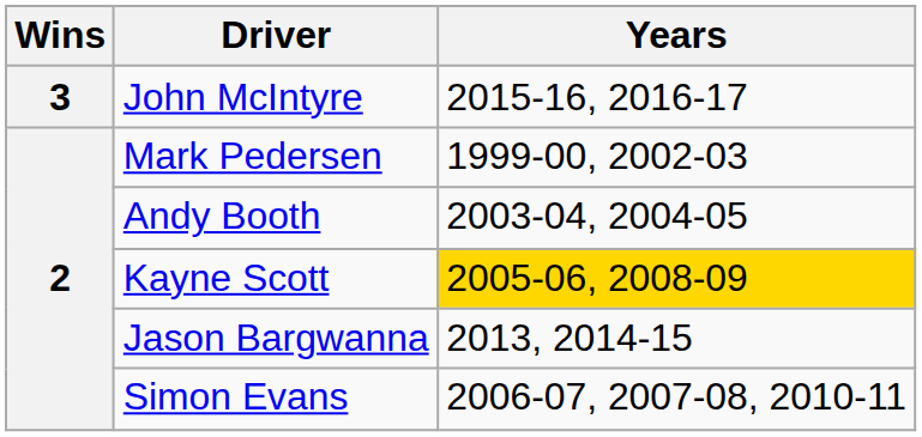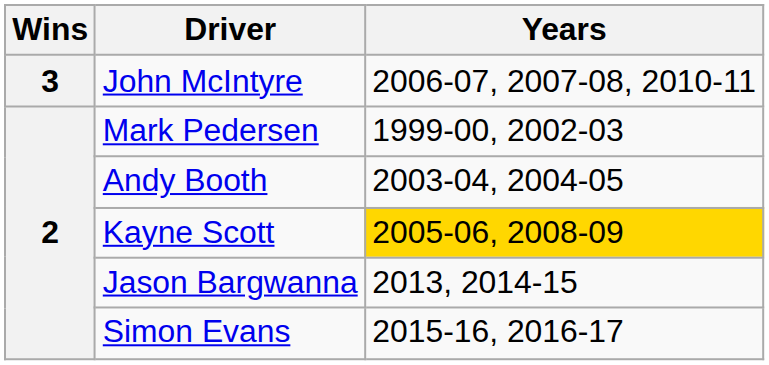John McIntyre | Years: 2015-16, 2016-17 -> 2006-07, 2007-08, 2010-11
Simon Evans | Years: 2006-07, 2007-08, 2010-11 -> 2015-16, 2016-17
